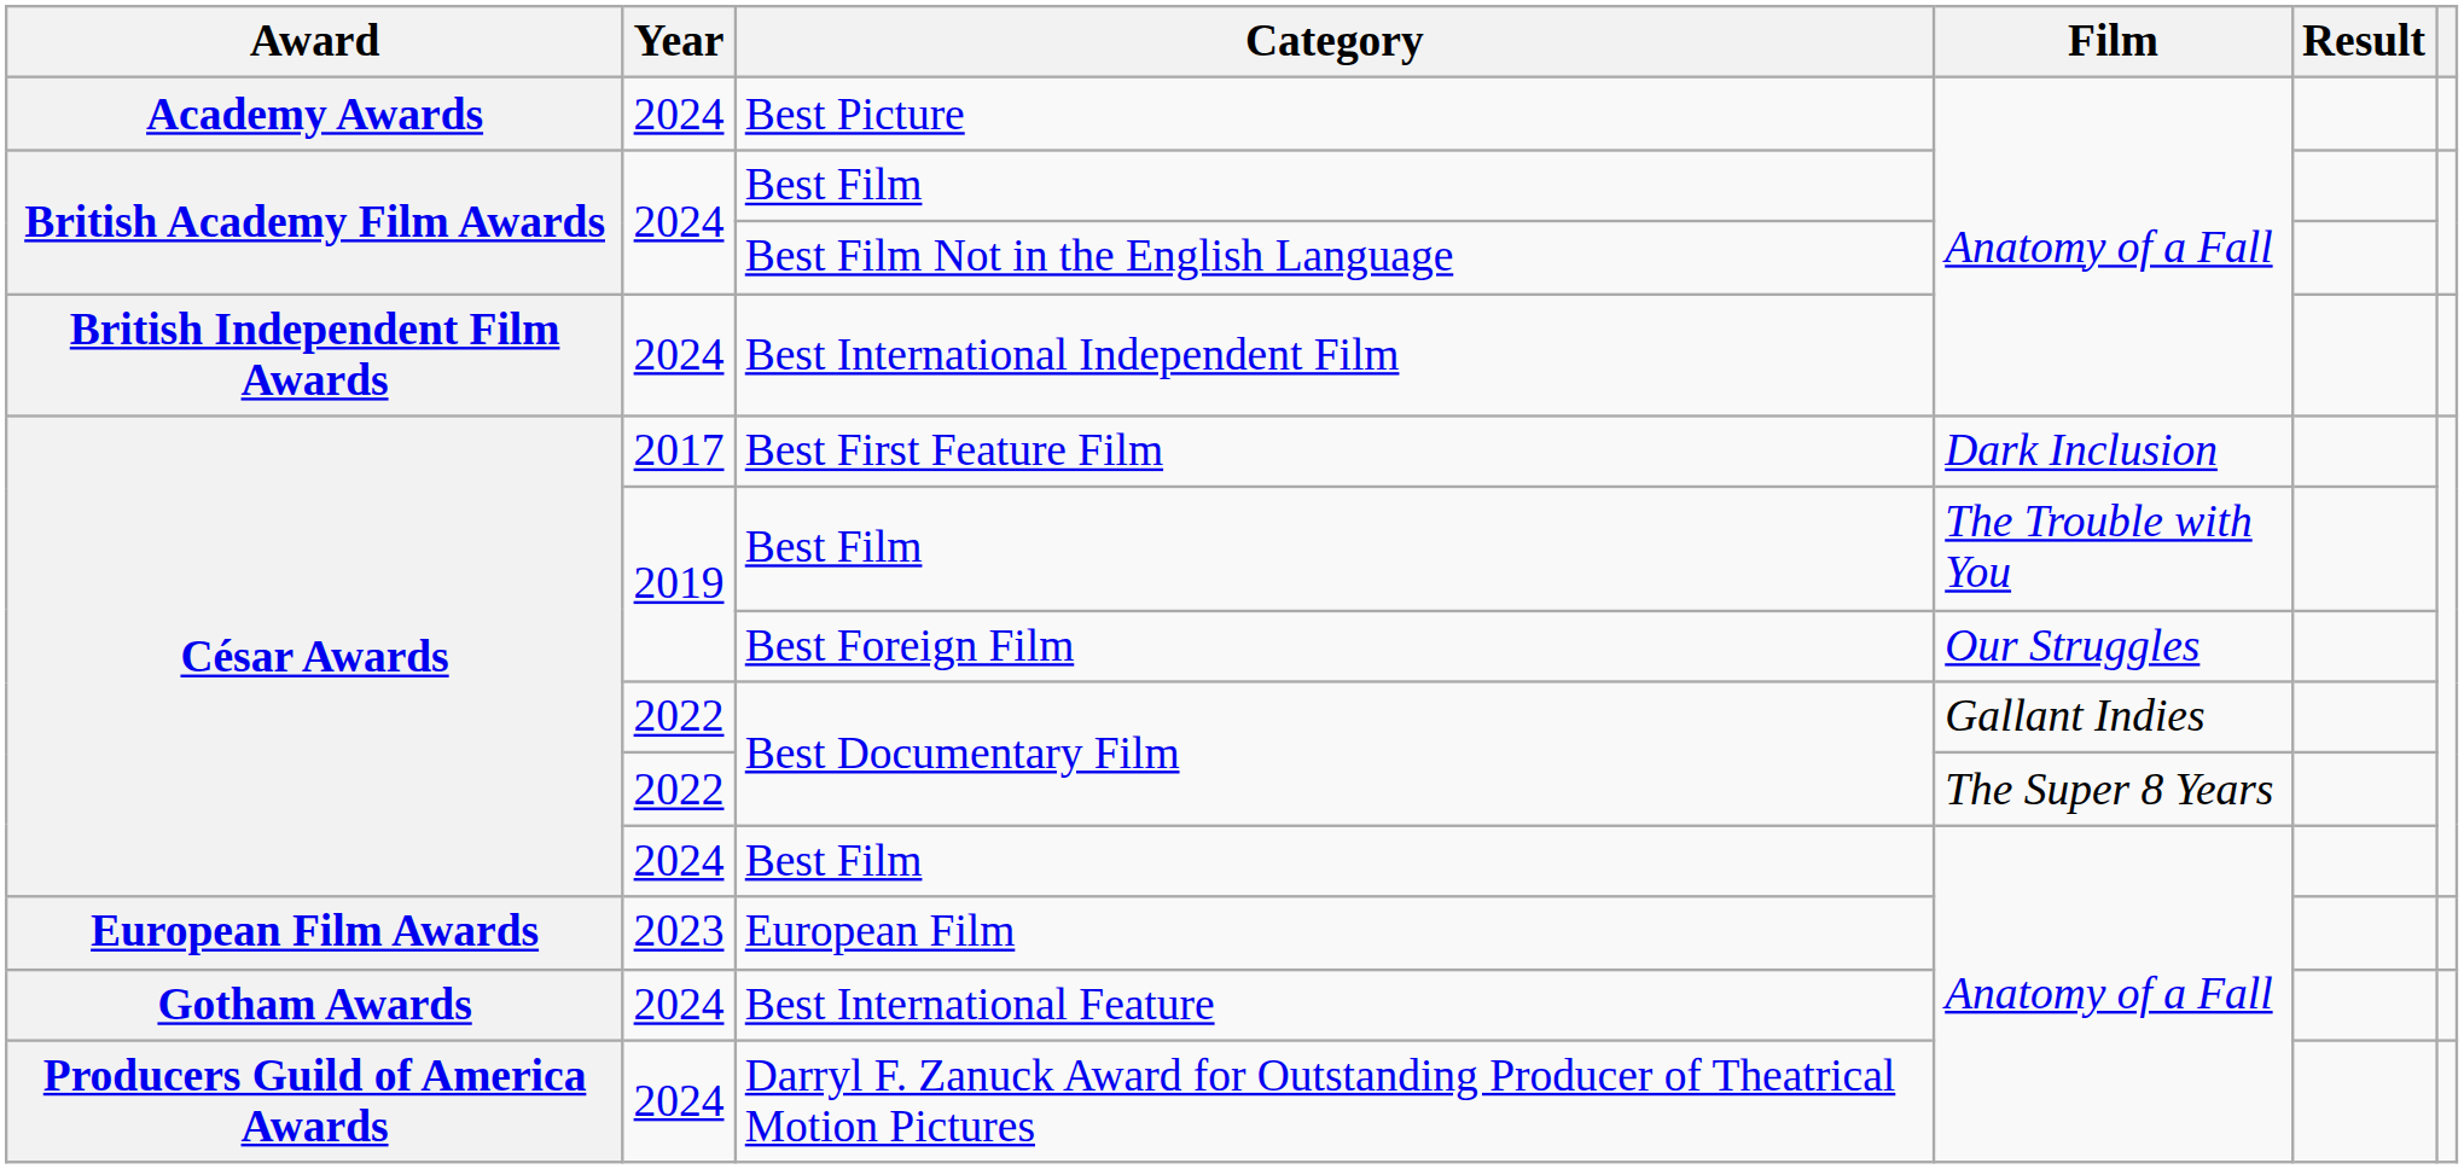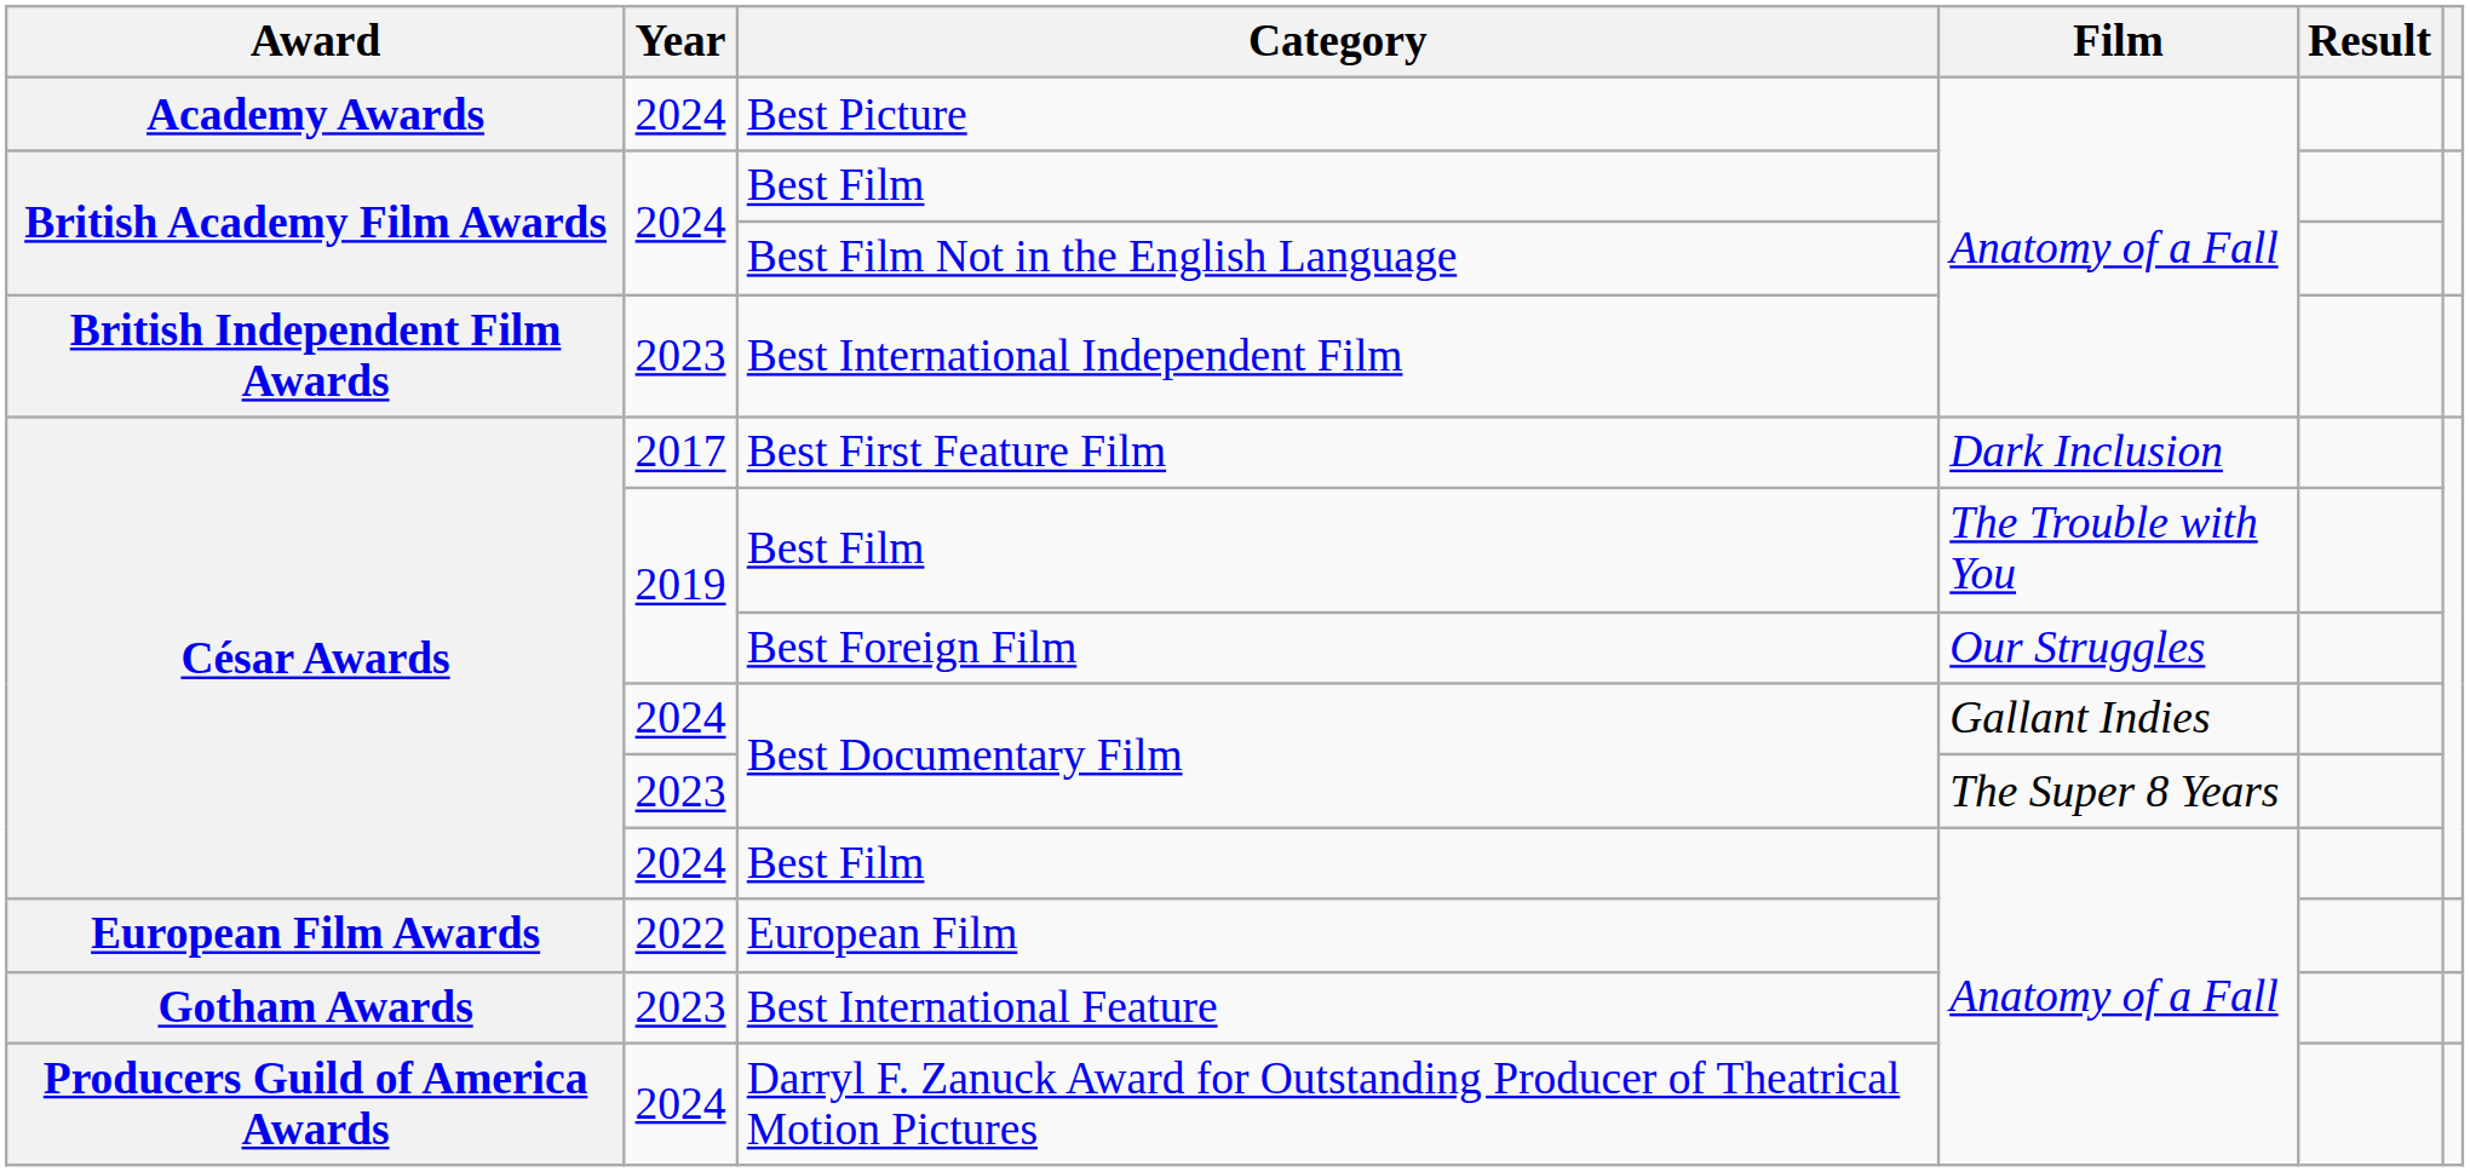Best International Independent Film | Year: 2024 -> 2023
Best Documentary Film / Gallant Indies | Year: 2022 -> 2024
Best Documentary Film / The Super 8 Years | Year: 2022 -> 2023
European Film | Year: 2023 -> 2022
Best International Feature | Year: 2024 -> 2023
